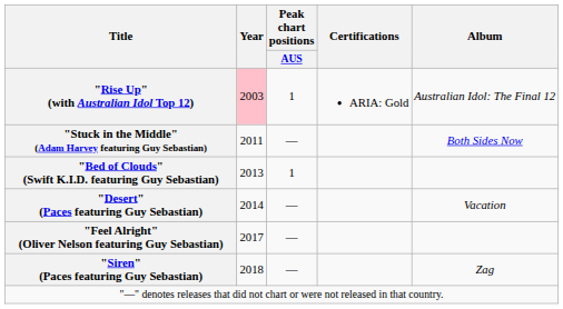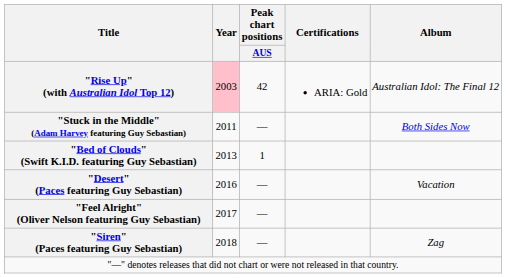"Rise Up" (with Australian Idol Top 12) | Peak chart positions / AUS: 1 -> 42
"Desert" (Paces featuring Guy Sebastian) | Year: 2014 -> 2016
